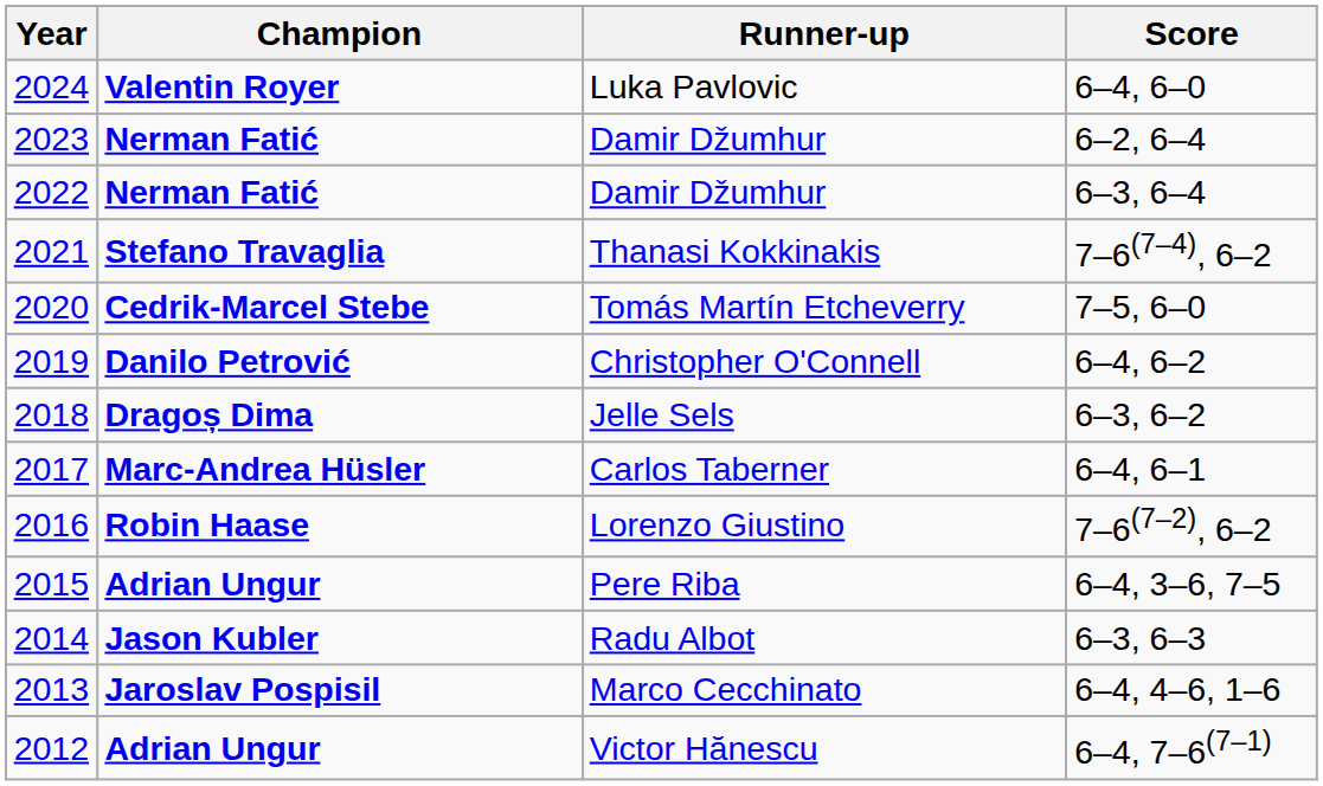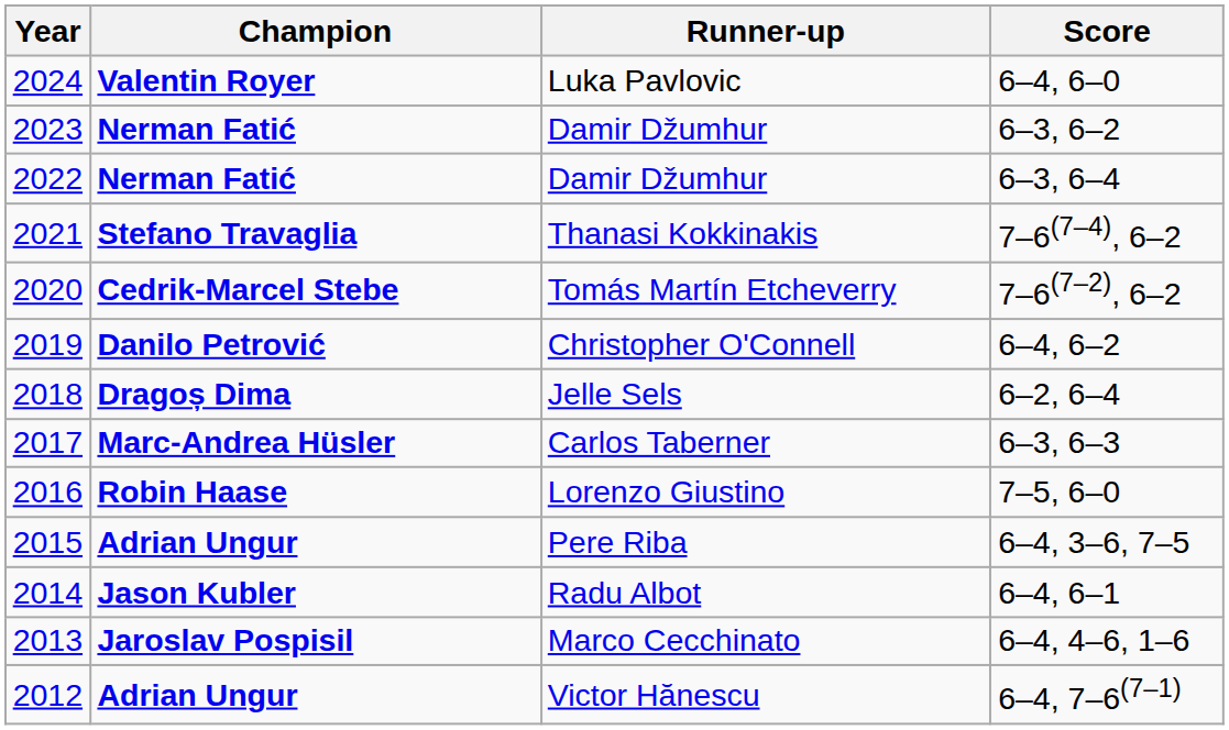2023 / Damir Džumhur | Score: 6–2, 6–4 -> 6–3, 6–2
Tomás Martín Etcheverry | Score: 7–5, 6–0 -> 7–6(7–2), 6–2
Jelle Sels | Score: 6–3, 6–2 -> 6–2, 6–4
Carlos Taberner | Score: 6–4, 6–1 -> 6–3, 6–3
Lorenzo Giustino | Score: 7–6(7–2), 6–2 -> 7–5, 6–0
Radu Albot | Score: 6–3, 6–3 -> 6–4, 6–1
